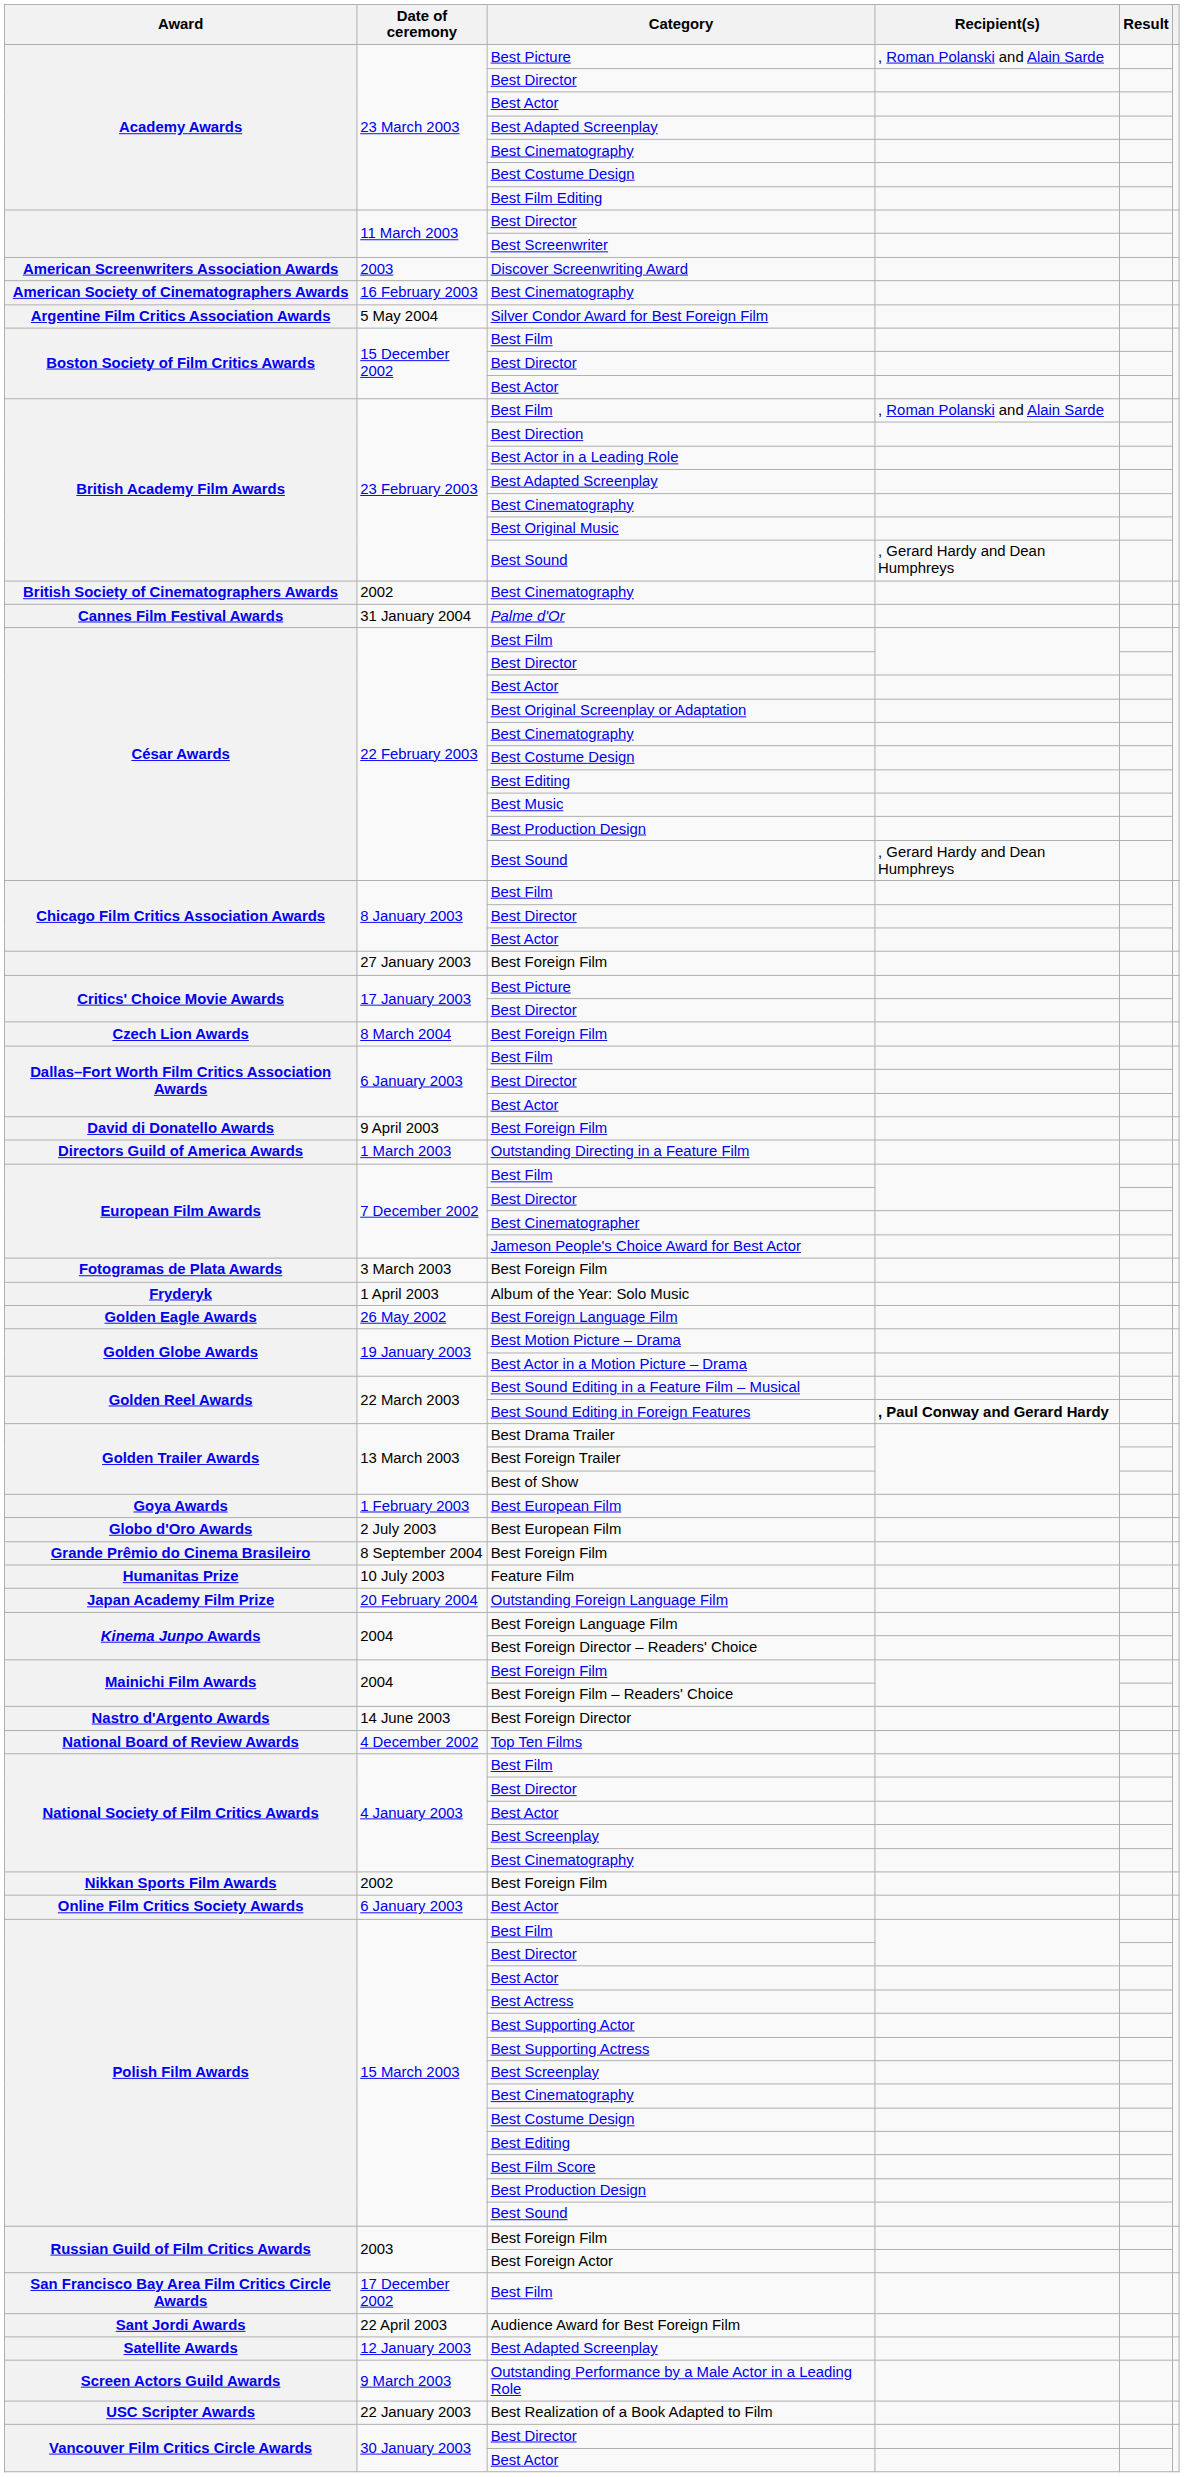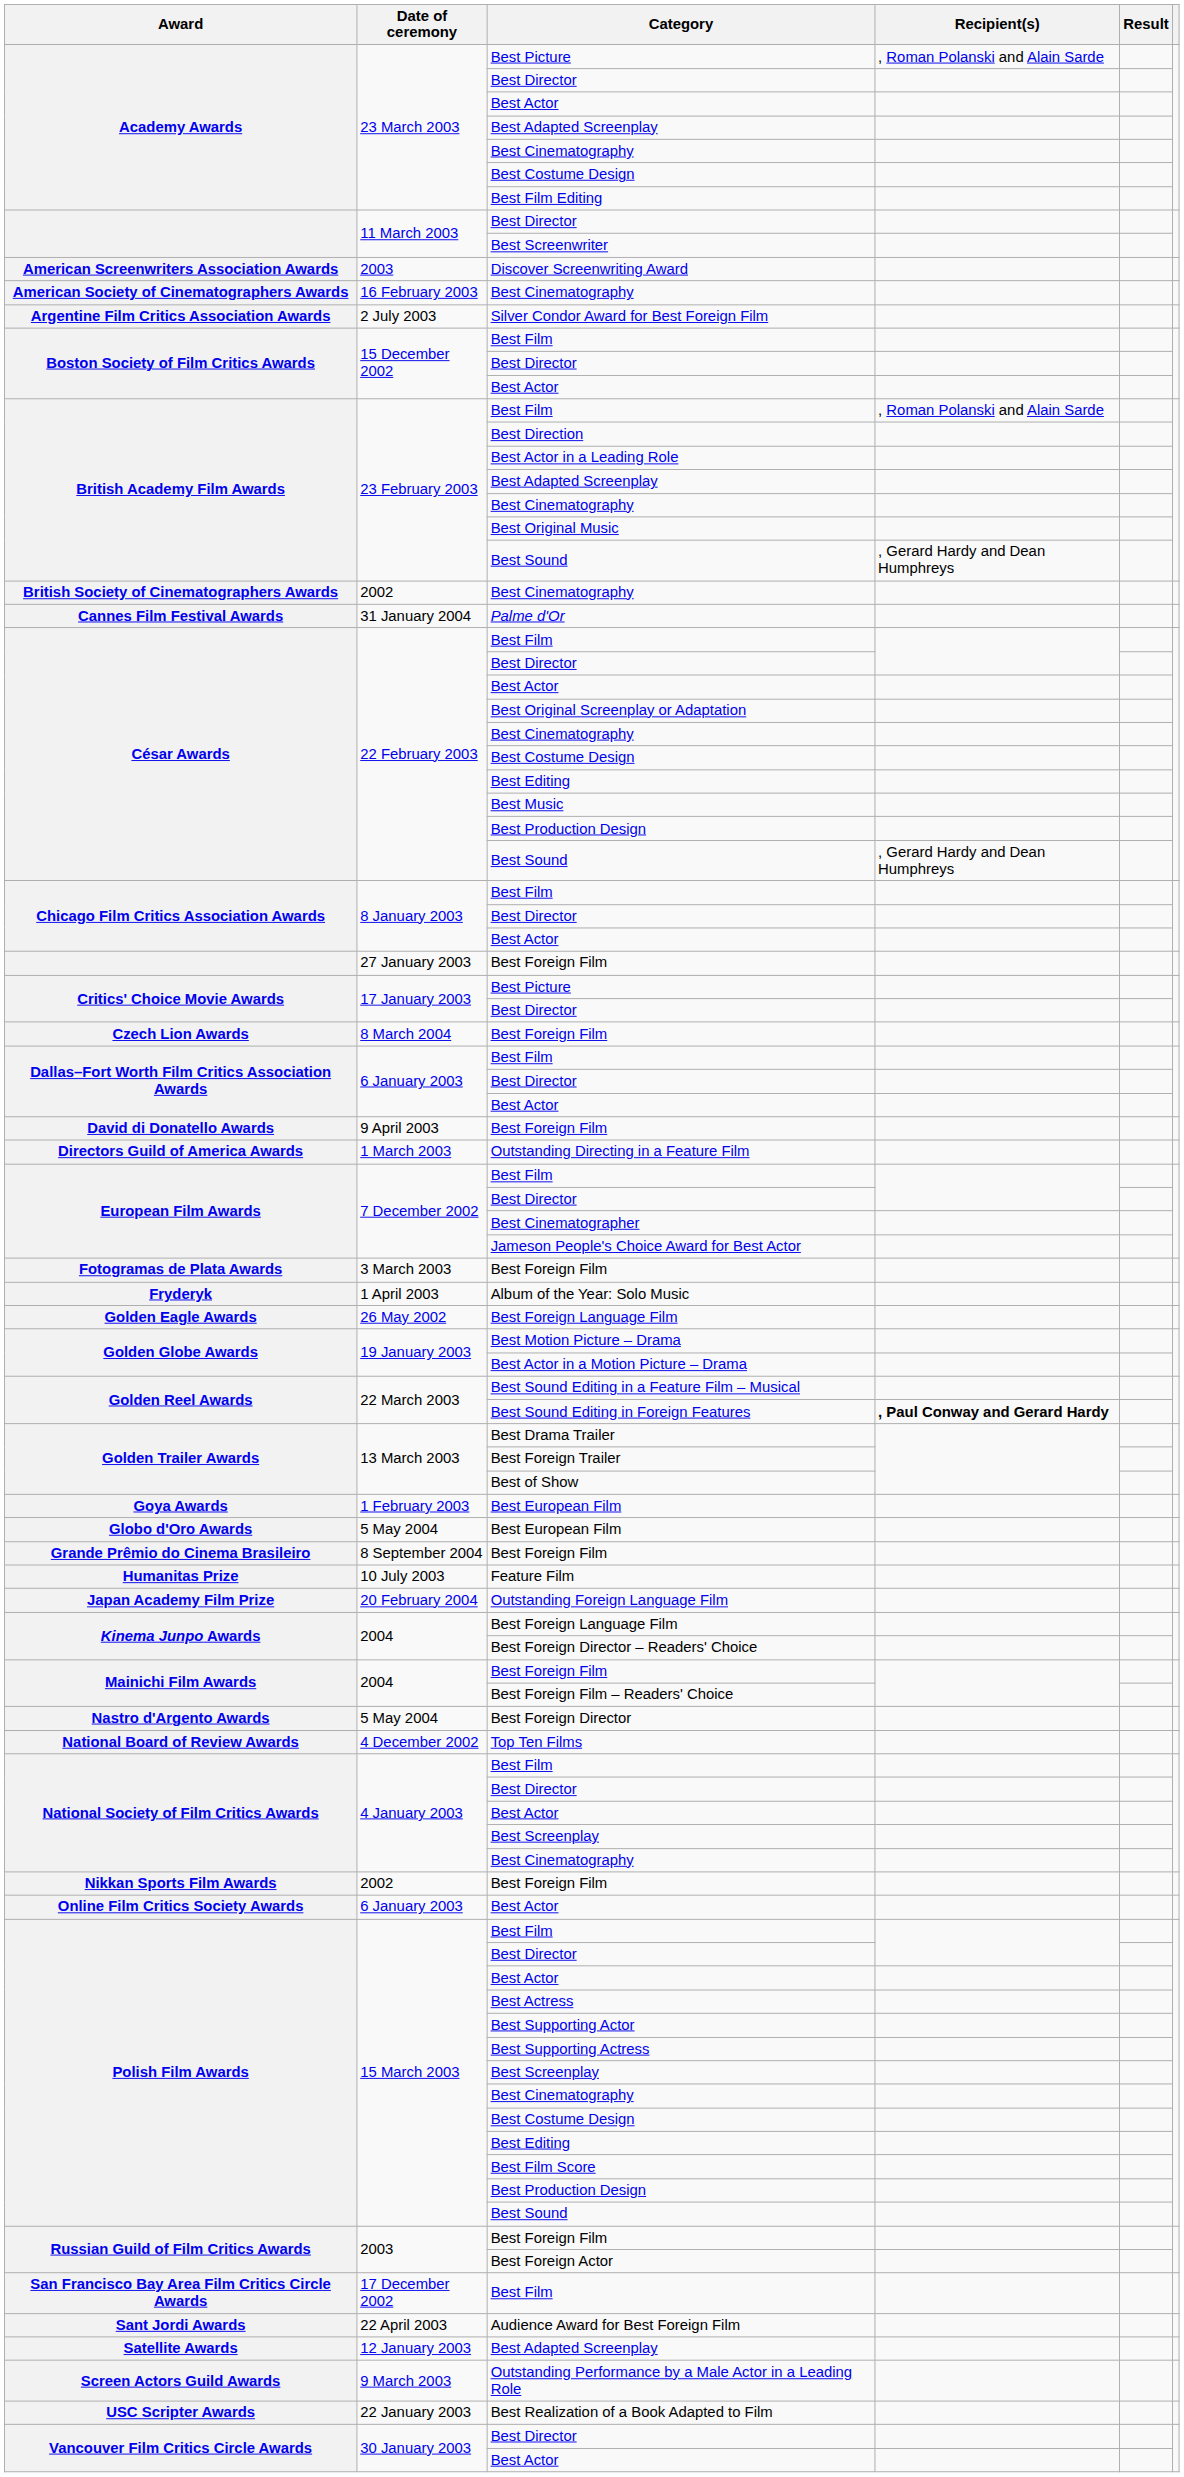Silver Condor Award for Best Foreign Film | Date of ceremony: 5 May 2004 -> 2 July 2003
Globo d'Oro Awards / Best European Film | Date of ceremony: 2 July 2003 -> 5 May 2004
Best Foreign Director | Date of ceremony: 14 June 2003 -> 5 May 2004
